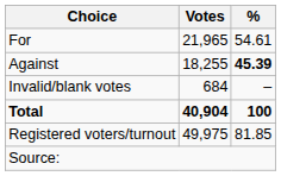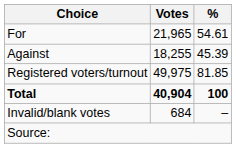Against | %: bold -> normal
rows swapped: Invalid/blank votes <-> Registered voters/turnout
